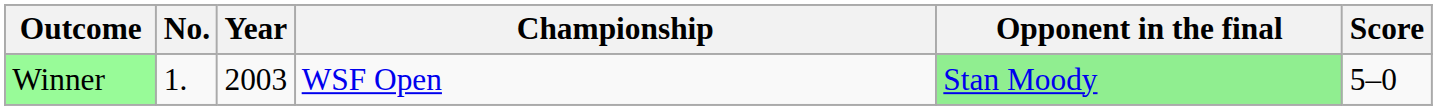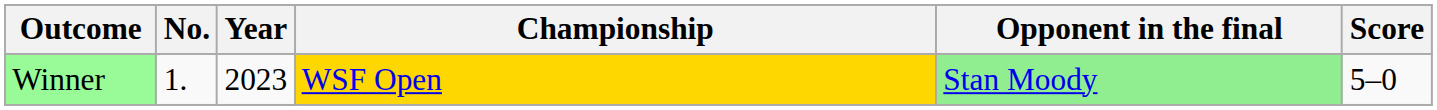Winner | Year: 2003 -> 2023
Winner | Championship: no background -> gold background
